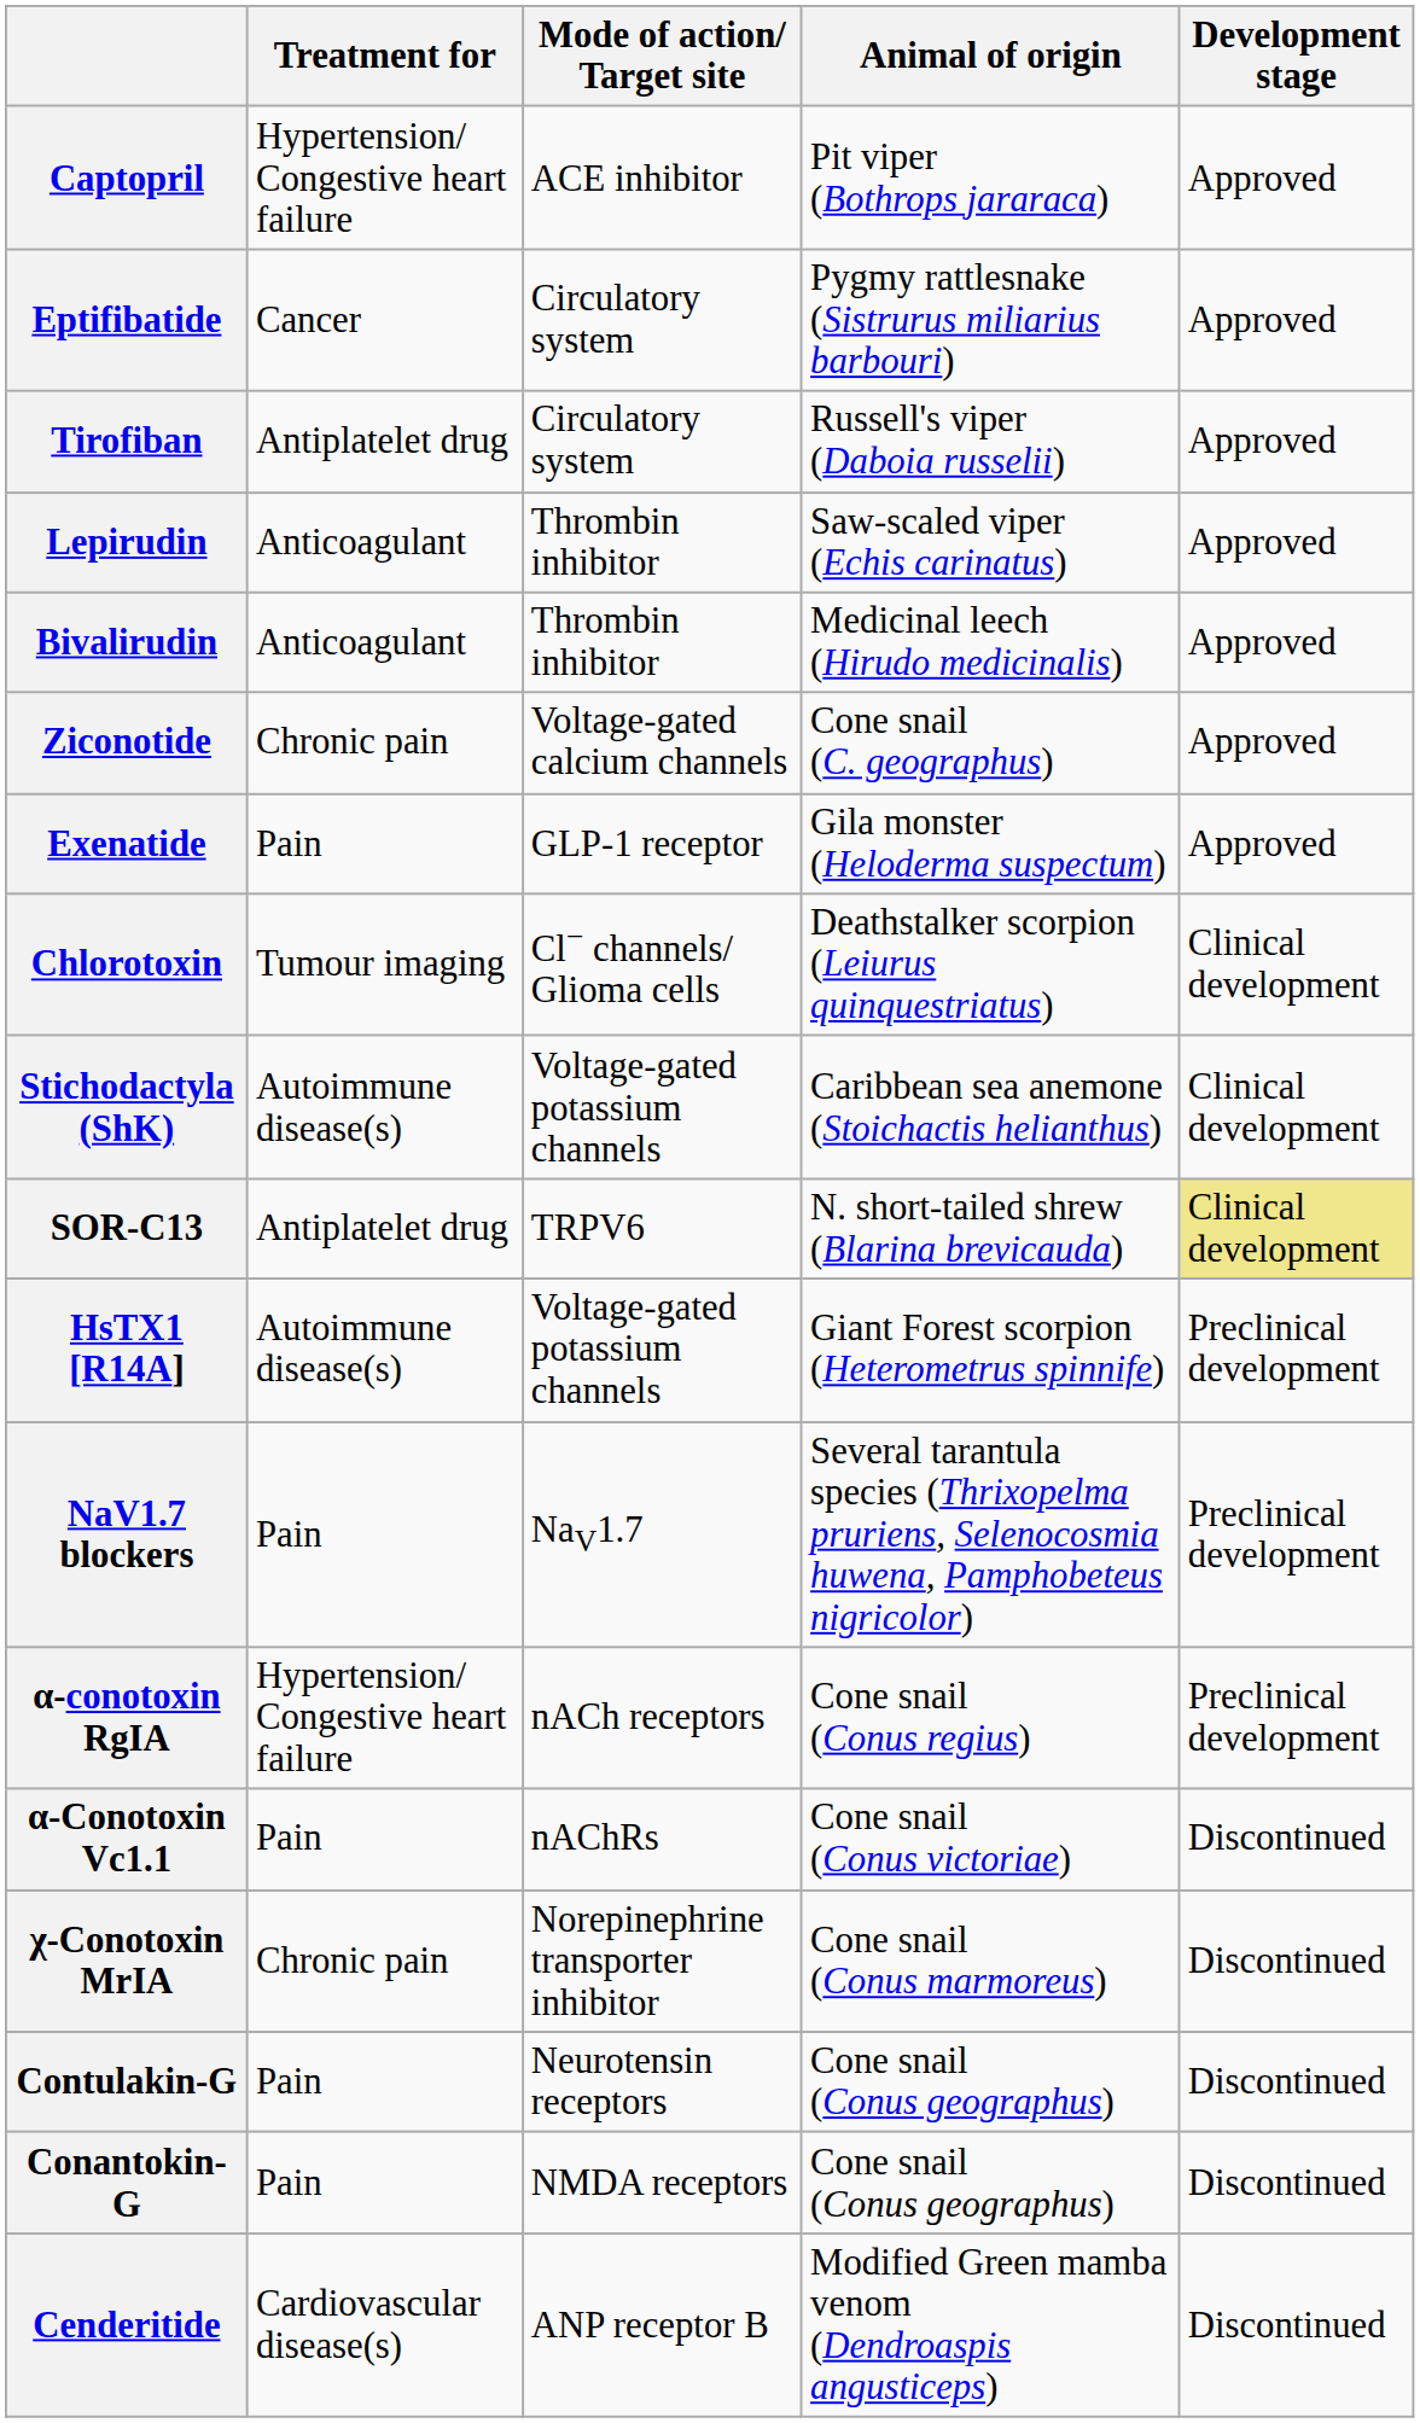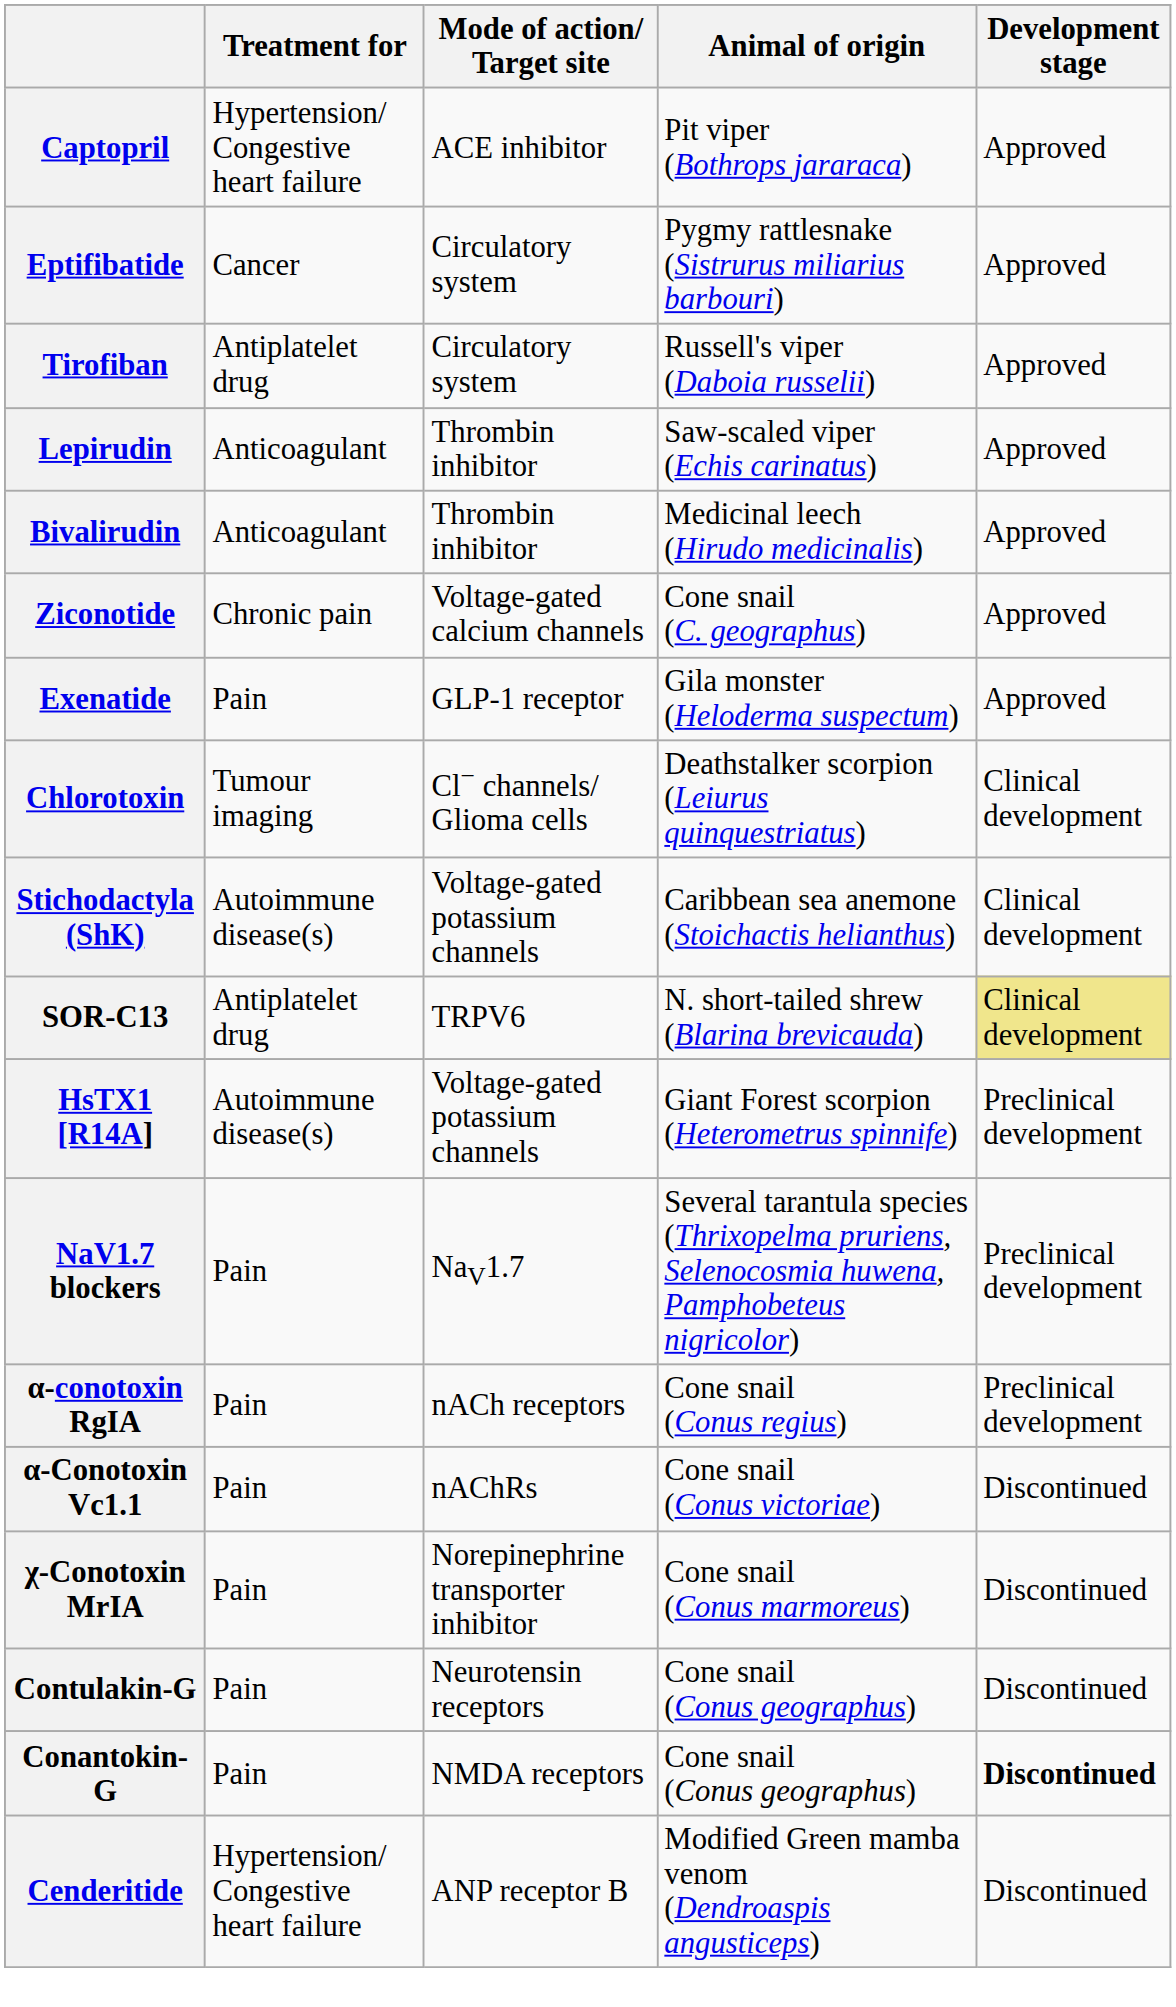α-conotoxin RgIA | Treatment for: Hypertension/ Congestive heart failure -> Pain
χ-Conotoxin MrIA | Treatment for: Chronic pain -> Pain
Conantokin-G | Development stage: normal -> bold
Cenderitide | Treatment for: Cardiovascular disease(s) -> Hypertension/ Congestive heart failure
